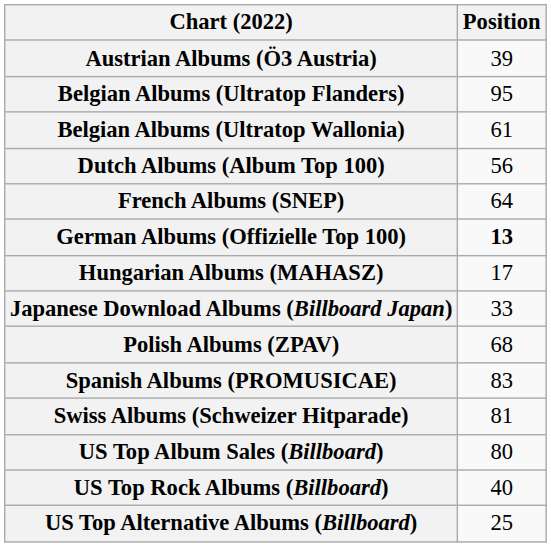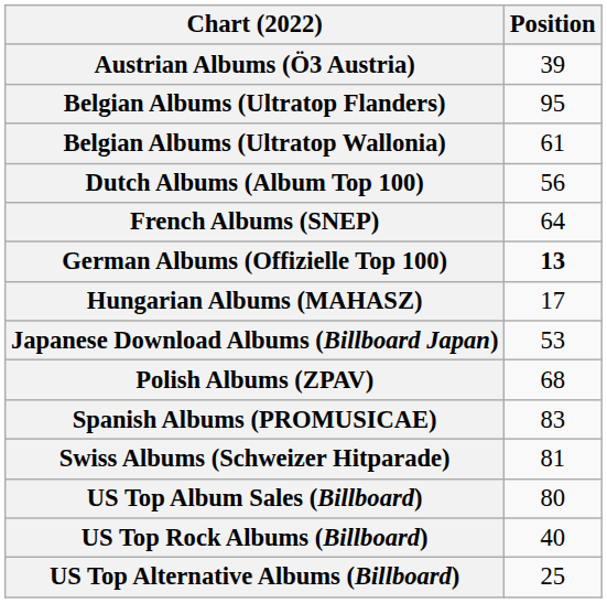Japanese Download Albums (Billboard Japan) | Position: 33 -> 53
